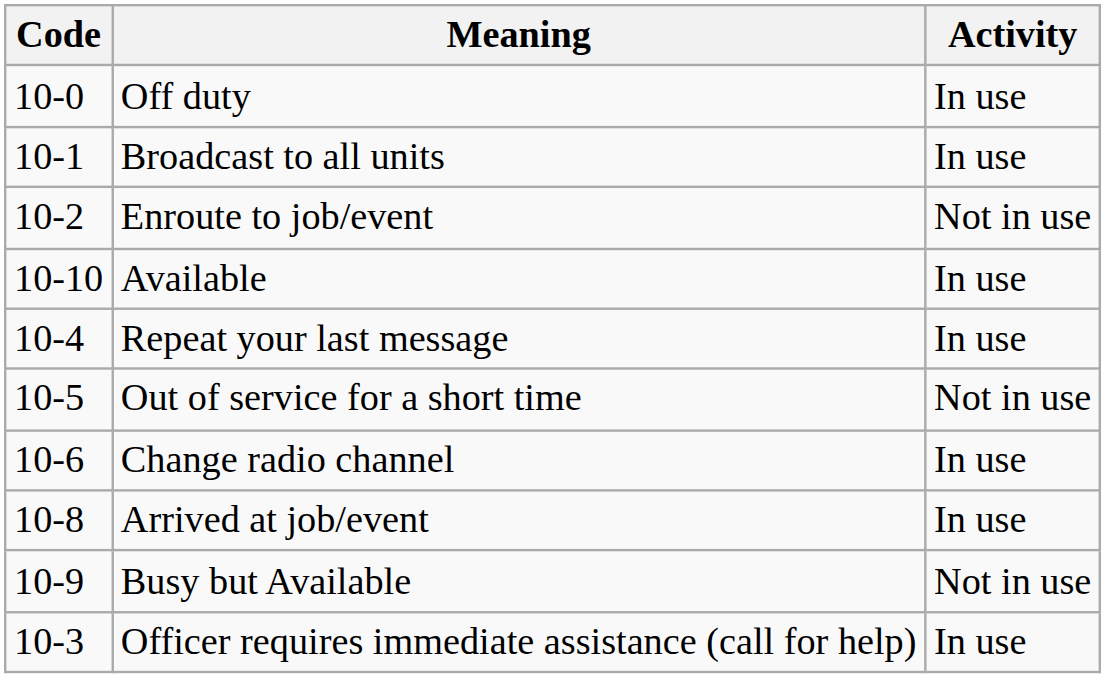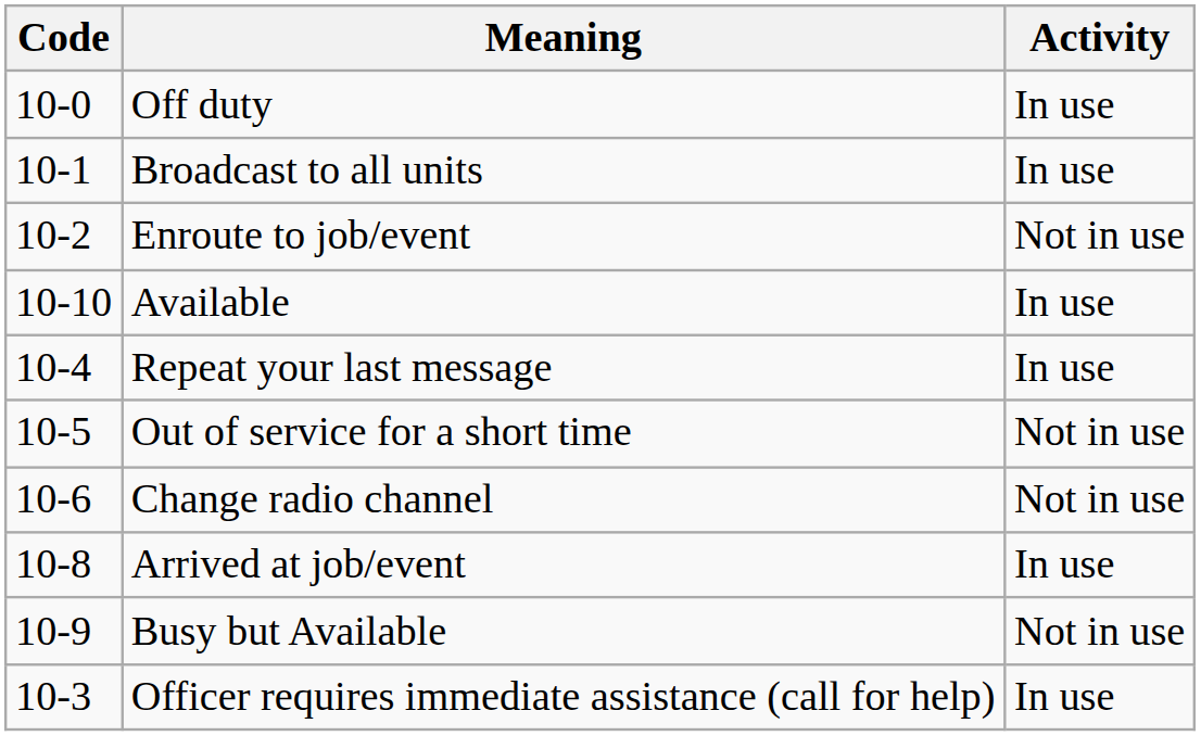Change radio channel | Activity: In use -> Not in use
